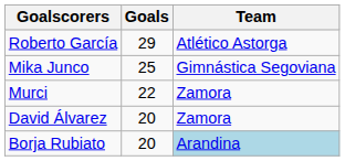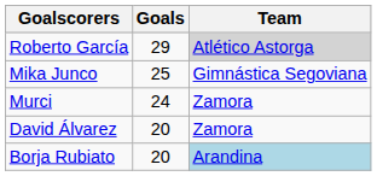Roberto García | Team: no background -> lightgrey background
Murci | Goals: 22 -> 24
